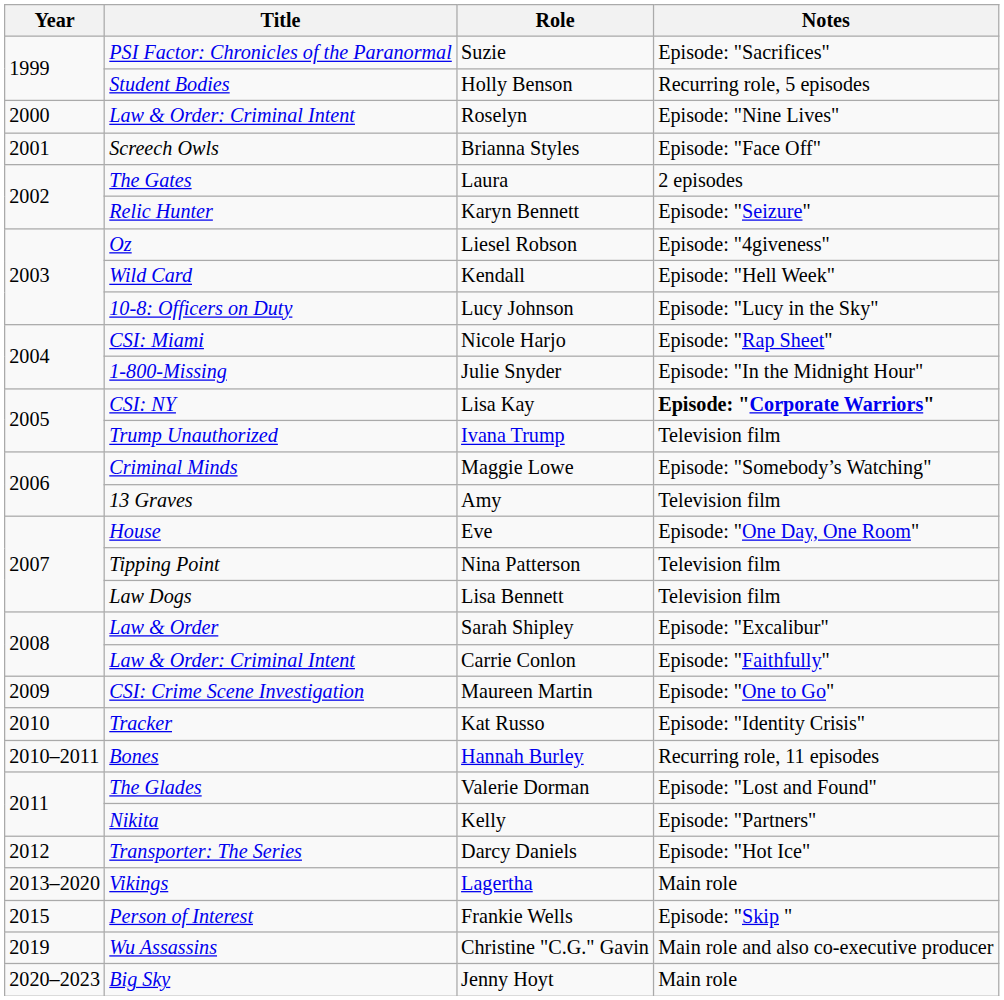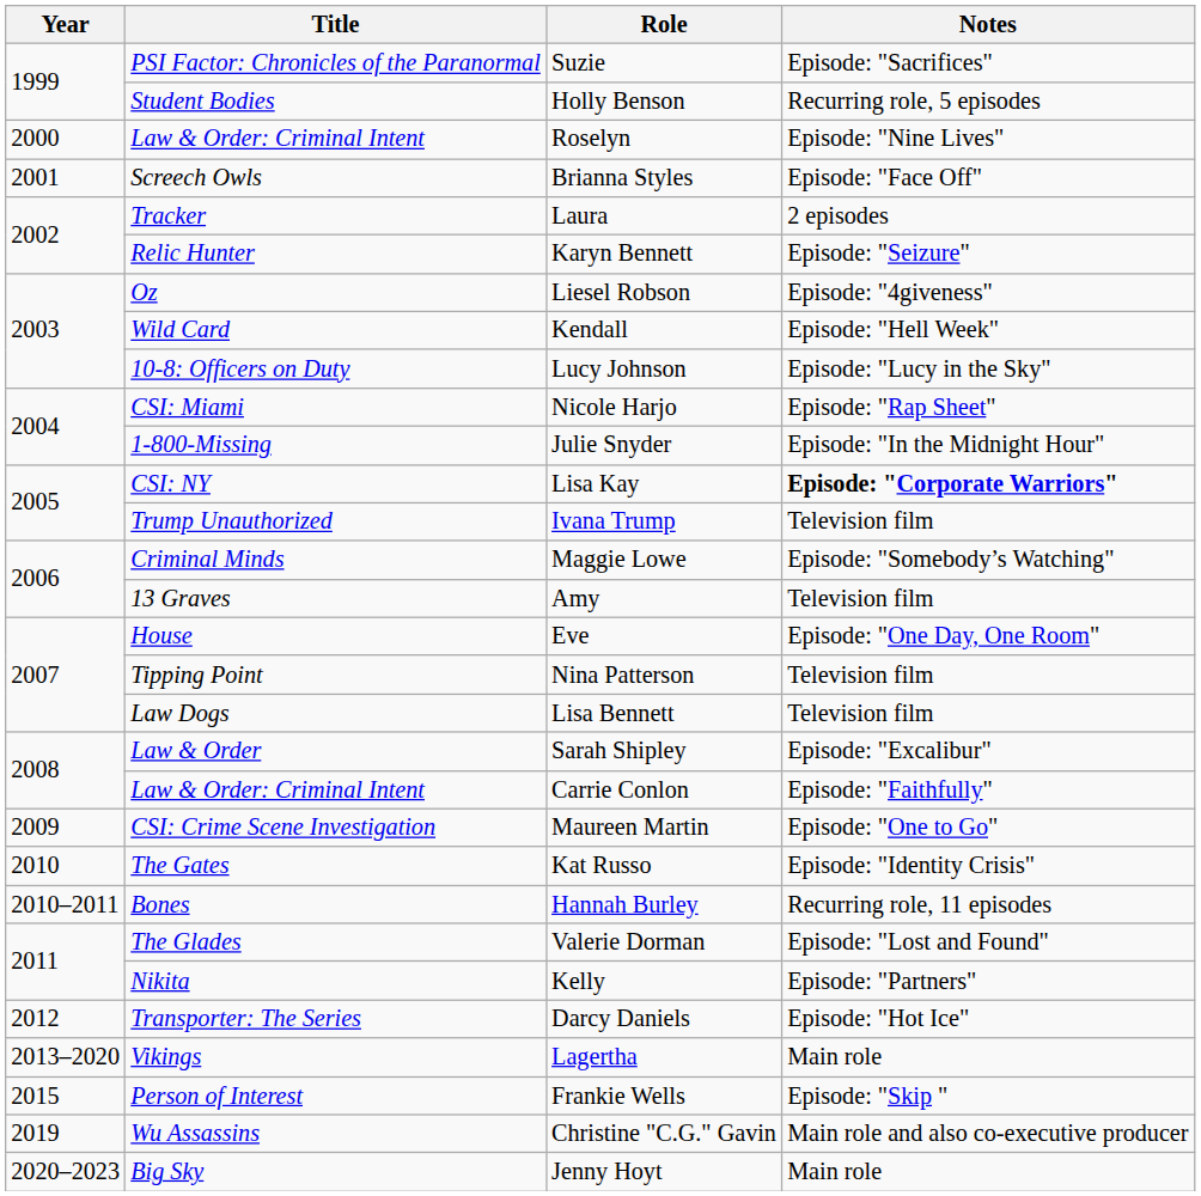Laura | Title: The Gates -> Tracker
Kat Russo | Title: Tracker -> The Gates
